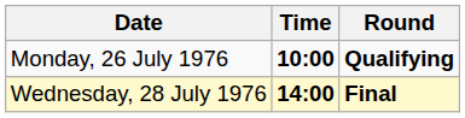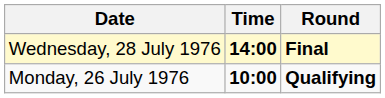rows swapped: Monday, 26 July 1976 <-> Wednesday, 28 July 1976
